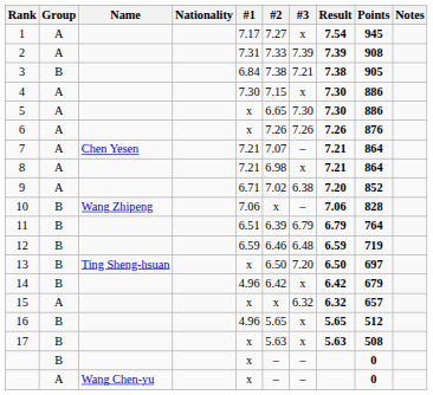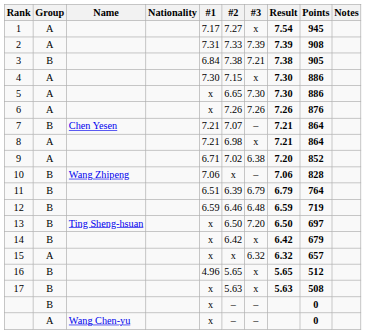7 | Group: A -> B
14 | #1: 4.96 -> x
